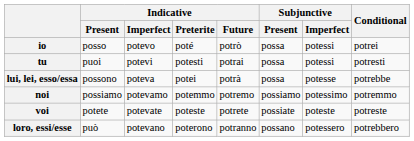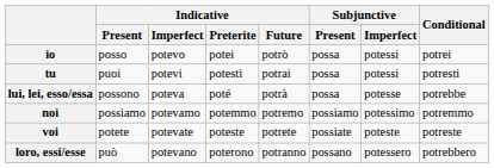io | Indicative / Preterite: poté -> potei
lui, lei, esso/essa | Indicative / Preterite: potei -> poté
